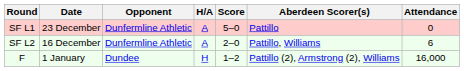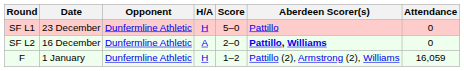SF L1 | H/A: A -> H
SF L2 | Aberdeen Scorer(s): normal -> bold
SF L2 | Attendance: 6 -> 0
F | Opponent: Dundee -> Dunfermline Athletic
F | Attendance: 16,000 -> 16,059
